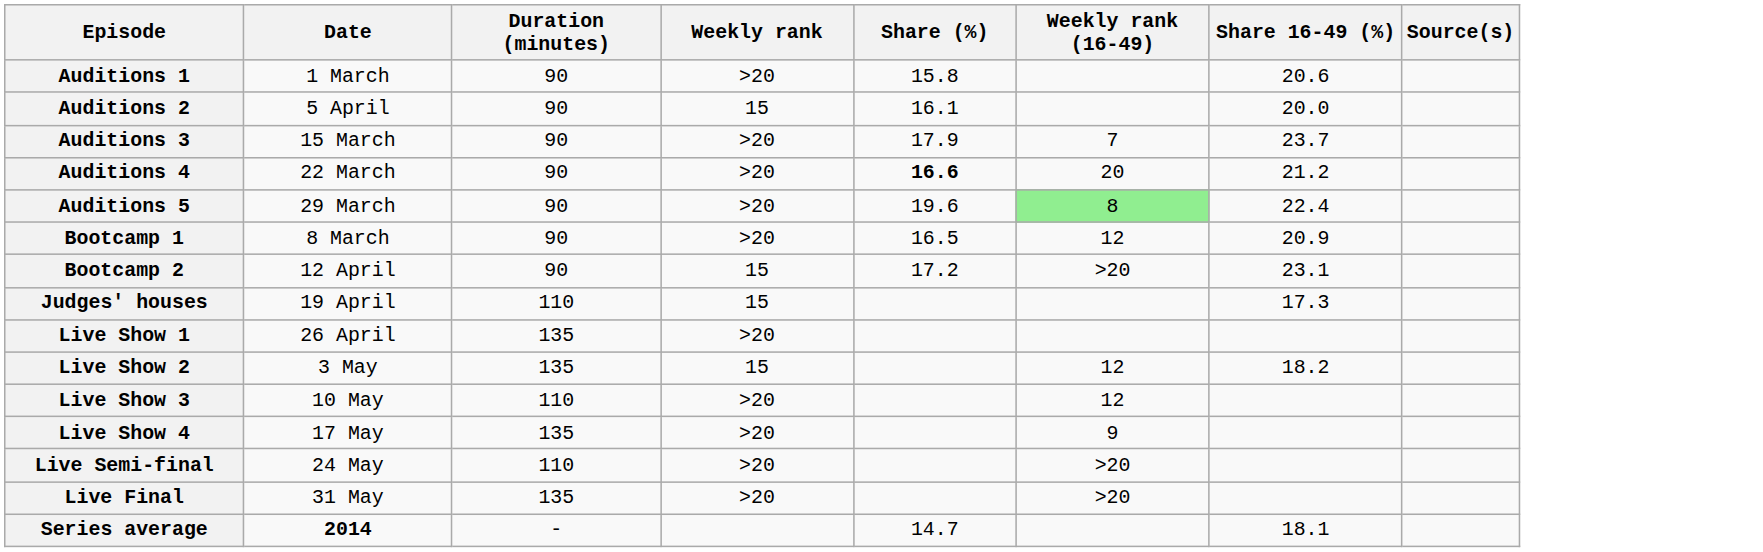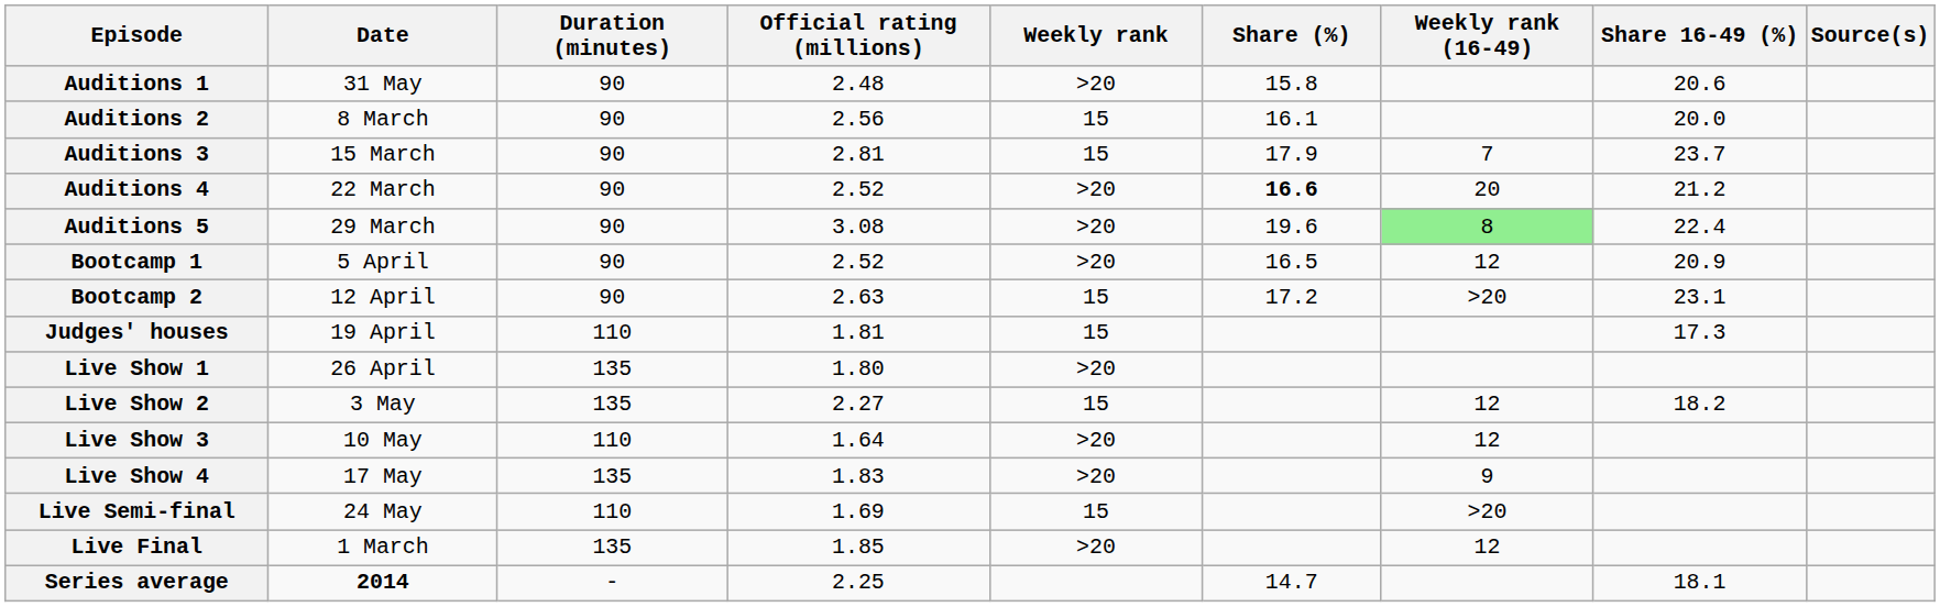+ column: Official rating (millions) | 2.48 | 2.56 | 2.81 | 2.52 | 3.08 | 2.52 | 2.63 | 1.81 | 1.80 | 2.27 | 1.64 | 1.83 | 1.69 | 1.85 | 2.25
Auditions 1 | Date: 1 March -> 31 May
Auditions 2 | Date: 5 April -> 8 March
Auditions 3 | Weekly rank: >20 -> 15
Bootcamp 1 | Date: 8 March -> 5 April
Live Semi-final | Weekly rank: >20 -> 15
Live Final | Date: 31 May -> 1 March
Live Final | Weekly rank (16-49): >20 -> 12
